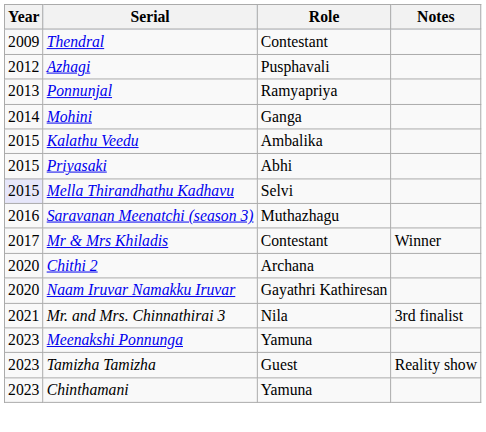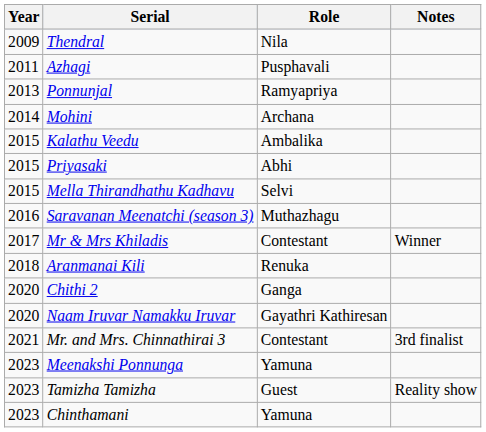Thendral | Role: Contestant -> Nila
Azhagi | Year: 2012 -> 2011
Mohini | Role: Ganga -> Archana
Mella Thirandhathu Kadhavu | Year: lavender background -> no background
+ row: 2018 | Aranmanai Kili | Renuka
Chithi 2 | Role: Archana -> Ganga
Mr. and Mrs. Chinnathirai 3 | Role: Nila -> Contestant
